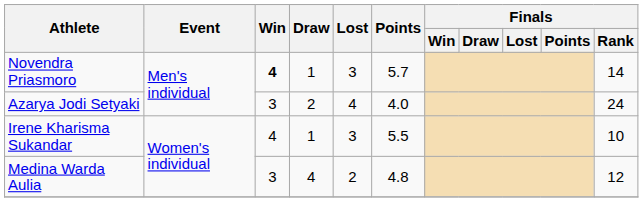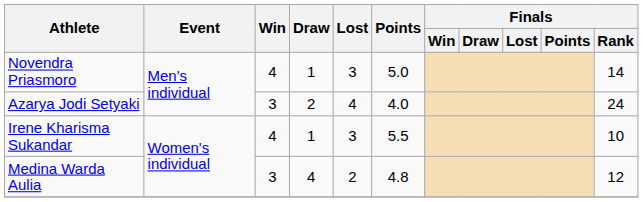Novendra Priasmoro | Win: bold -> normal
Novendra Priasmoro | Points: 5.7 -> 5.0
